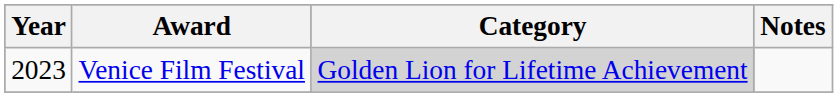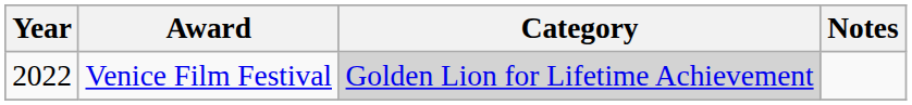Venice Film Festival | Year: 2023 -> 2022
